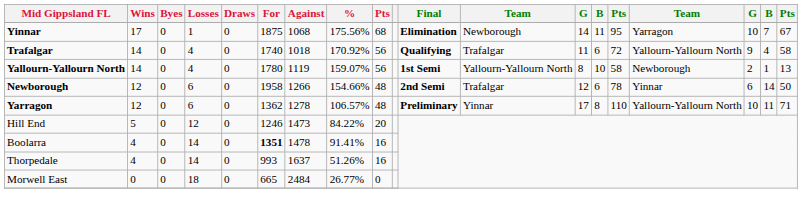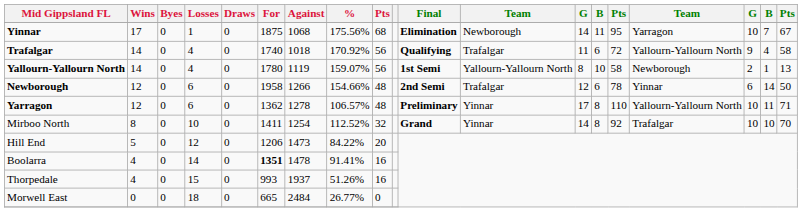+ row: Mirboo North | 8 | 0 | 10 | 0 | 1411 | 1254 | 112.52% | 32 | Grand | Yinnar | 14 | 8 | 92 | Trafalgar | 10 | 10 | 70
Hill End | For: 1246 -> 1206
Thorpedale | Losses: 14 -> 15
Thorpedale | Against: 1637 -> 1937
